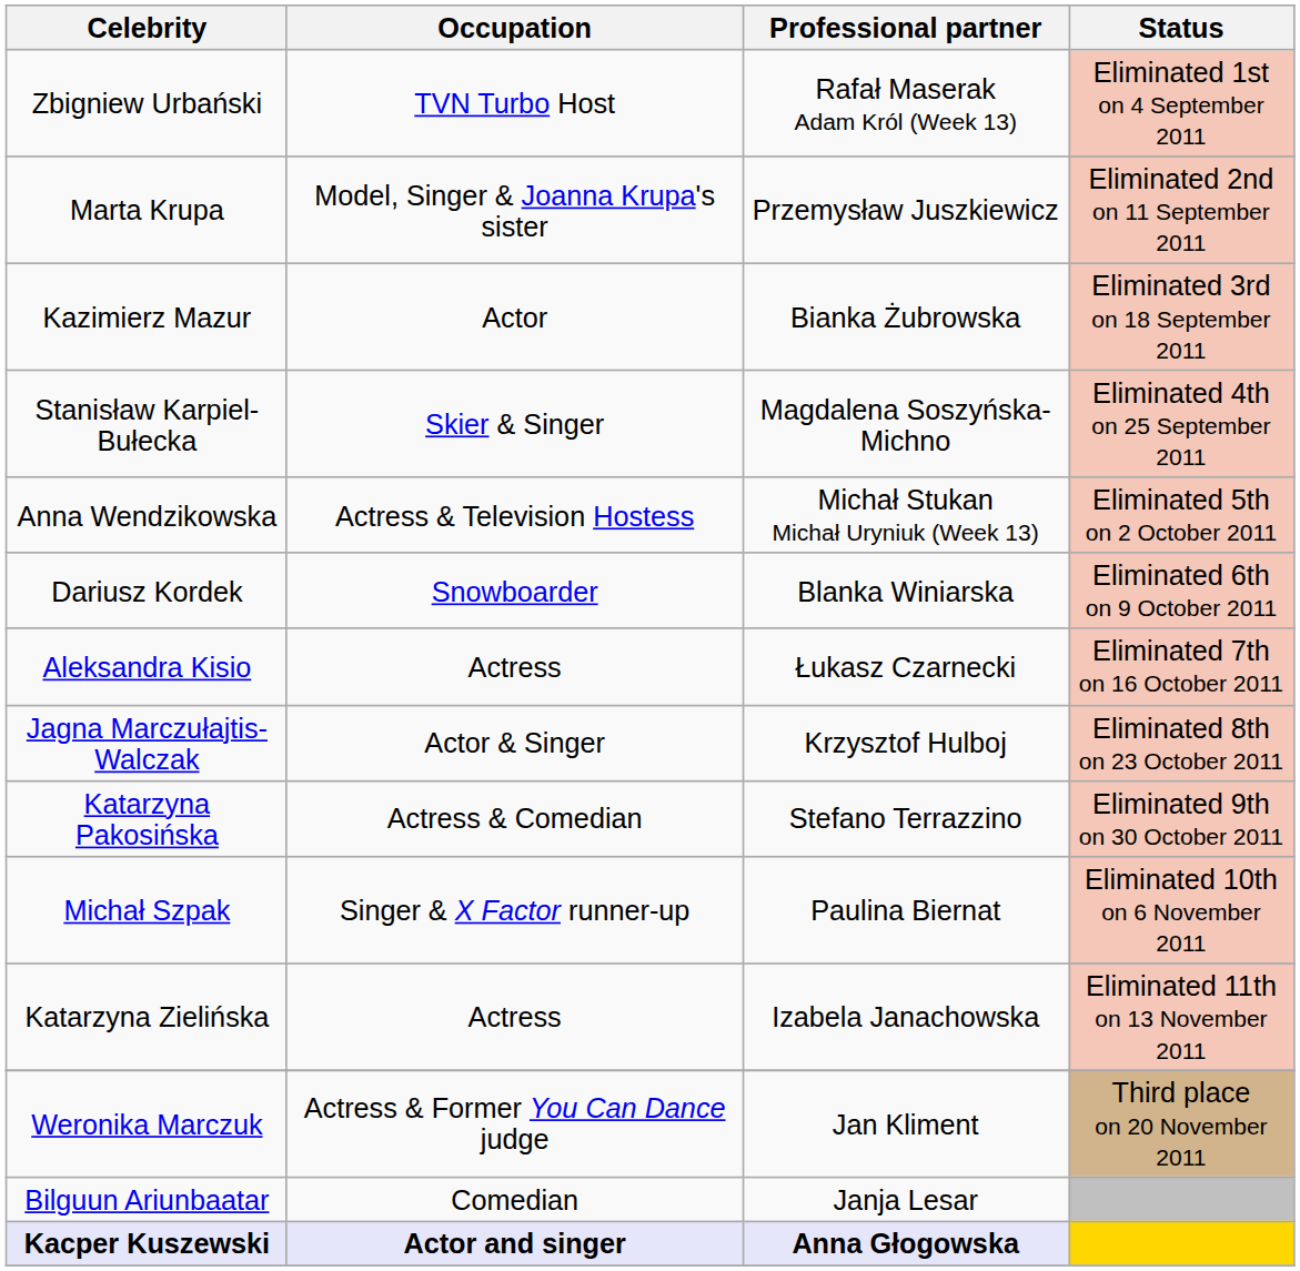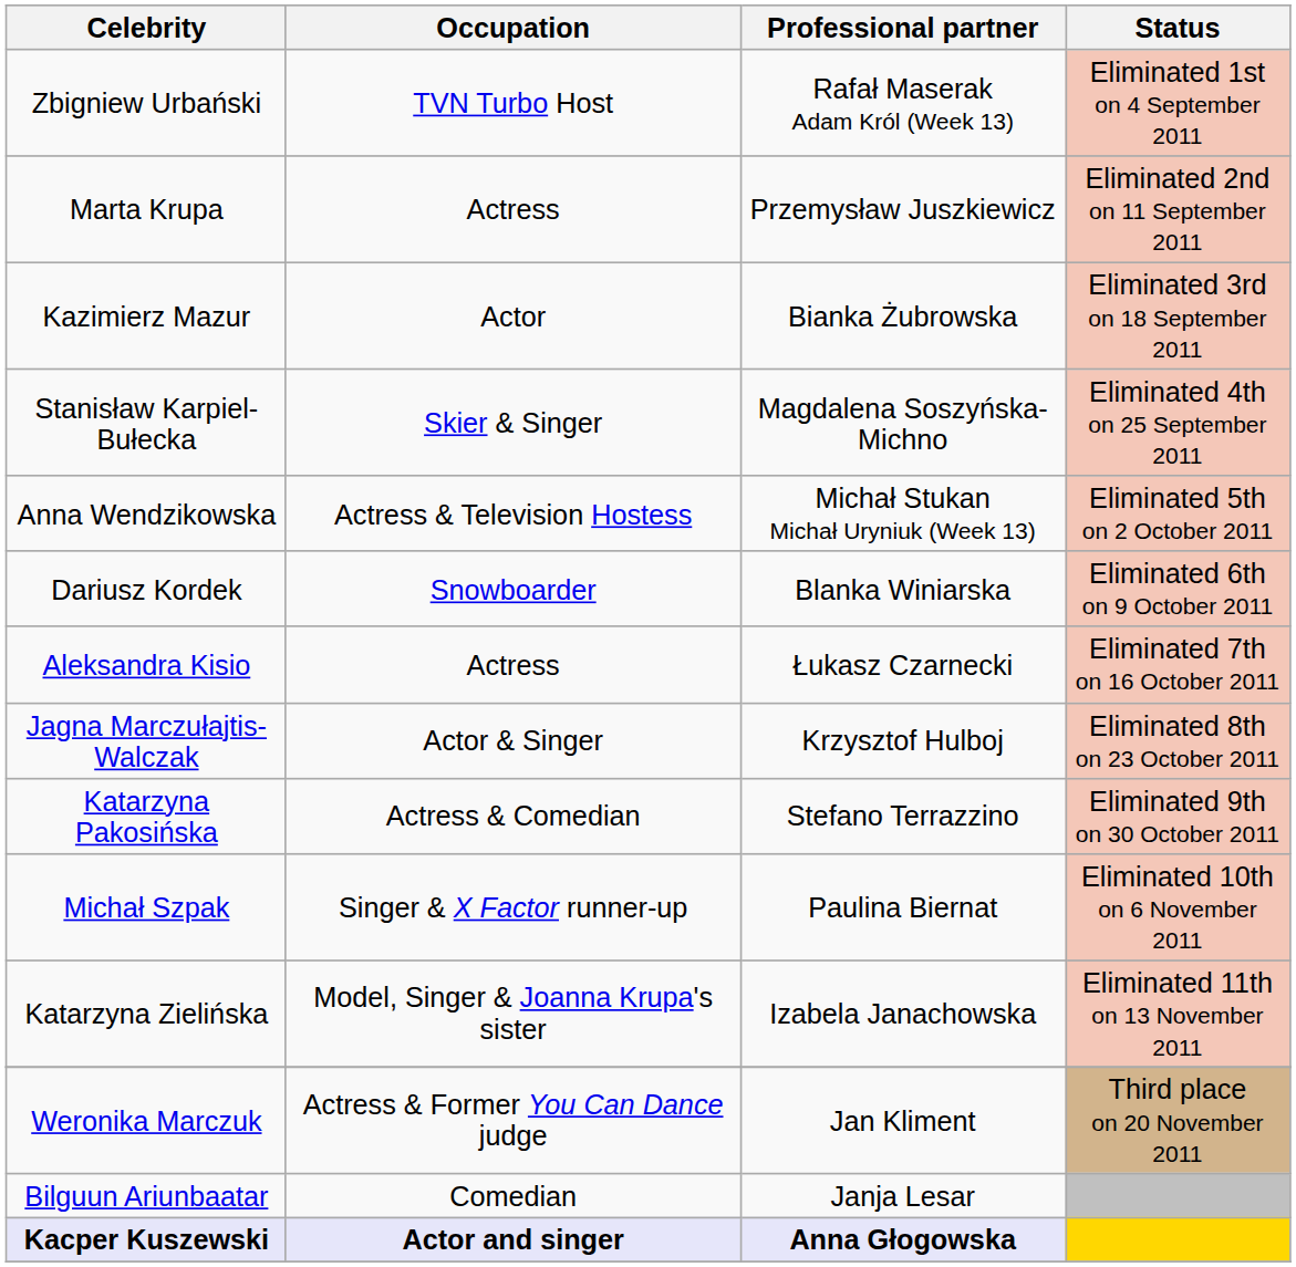Marta Krupa | Occupation: Model, Singer & Joanna Krupa's sister -> Actress
Katarzyna Zielińska | Occupation: Actress -> Model, Singer & Joanna Krupa's sister
